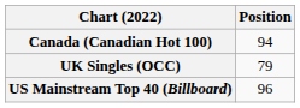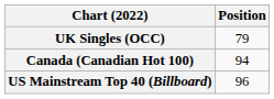rows swapped: Canada (Canadian Hot 100) <-> UK Singles (OCC)
